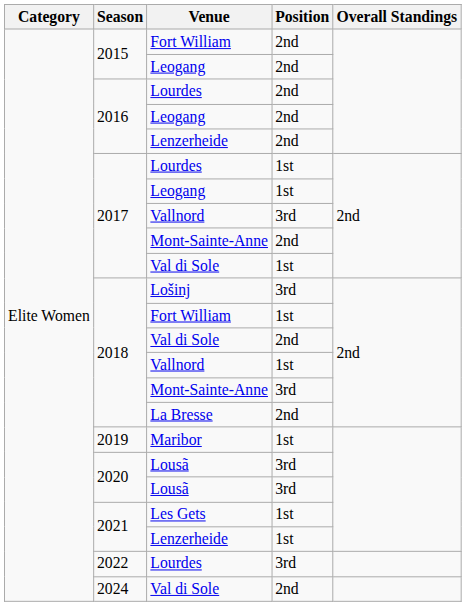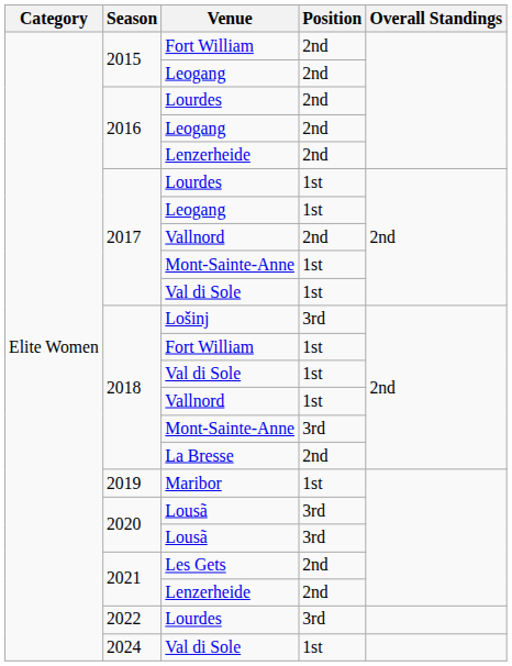2017 / Vallnord | Position: 3rd -> 2nd
2017 / Mont-Sainte-Anne | Position: 2nd -> 1st
2018 / Val di Sole | Position: 2nd -> 1st
Les Gets | Position: 1st -> 2nd
2021 / Lenzerheide | Position: 1st -> 2nd
2024 / Val di Sole | Position: 2nd -> 1st
